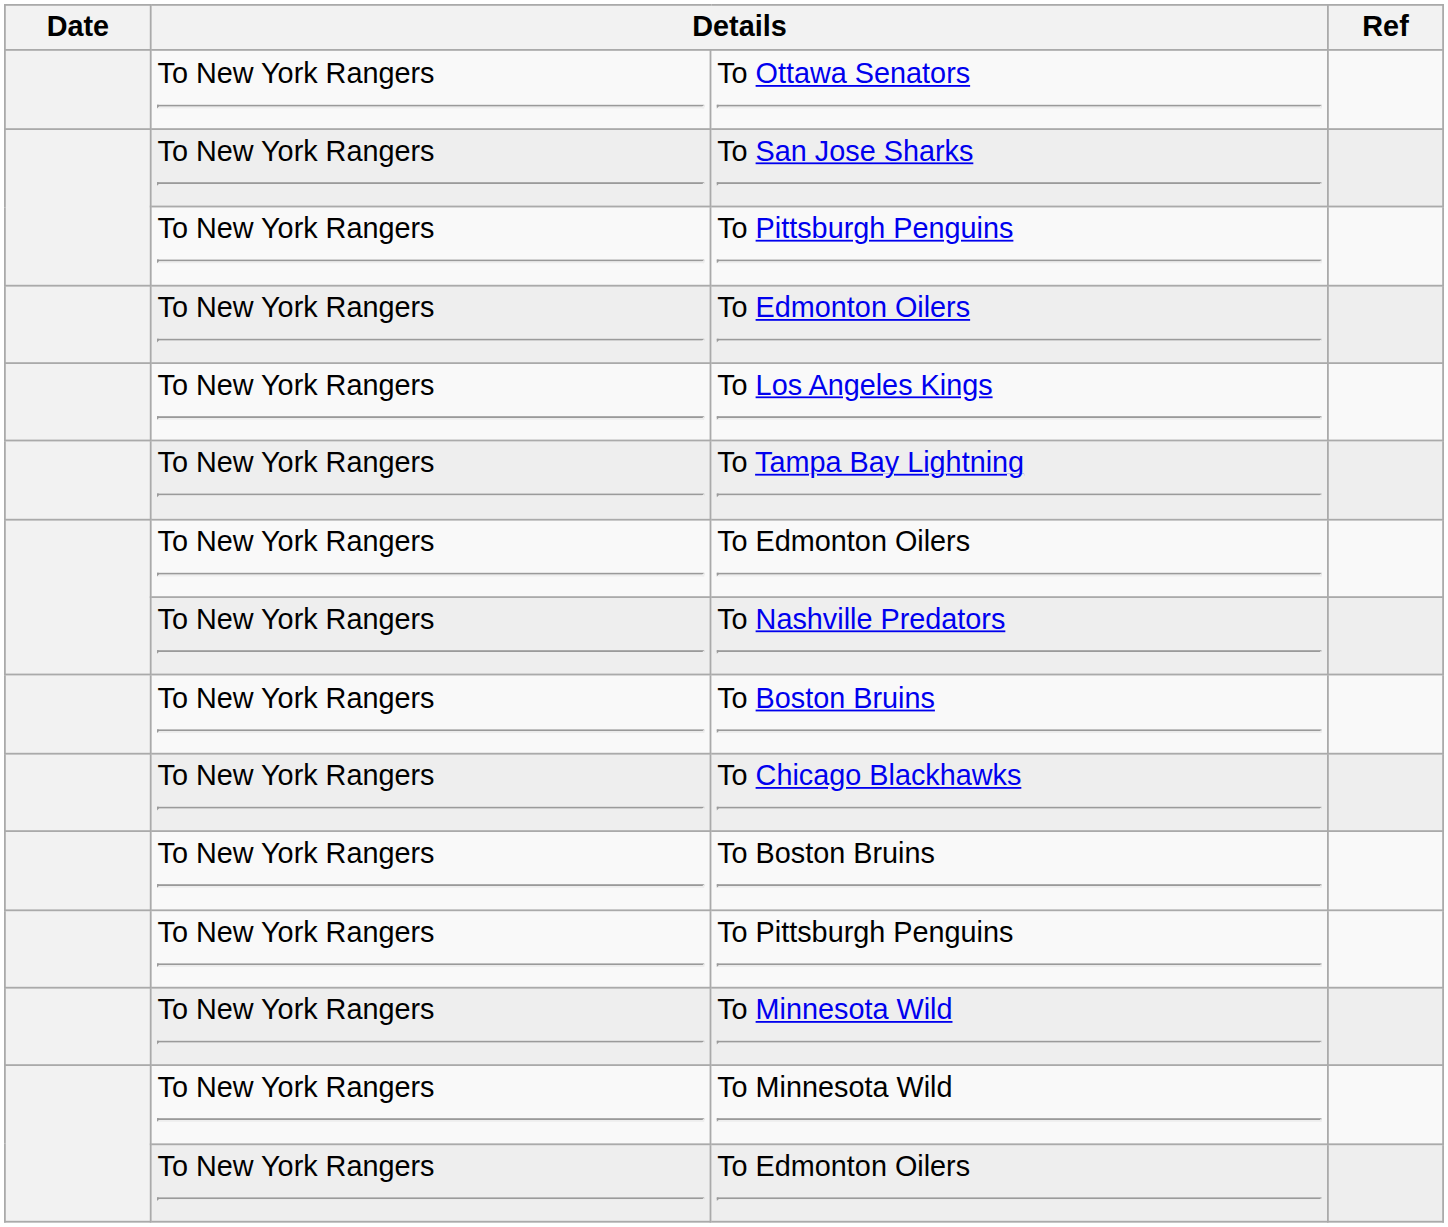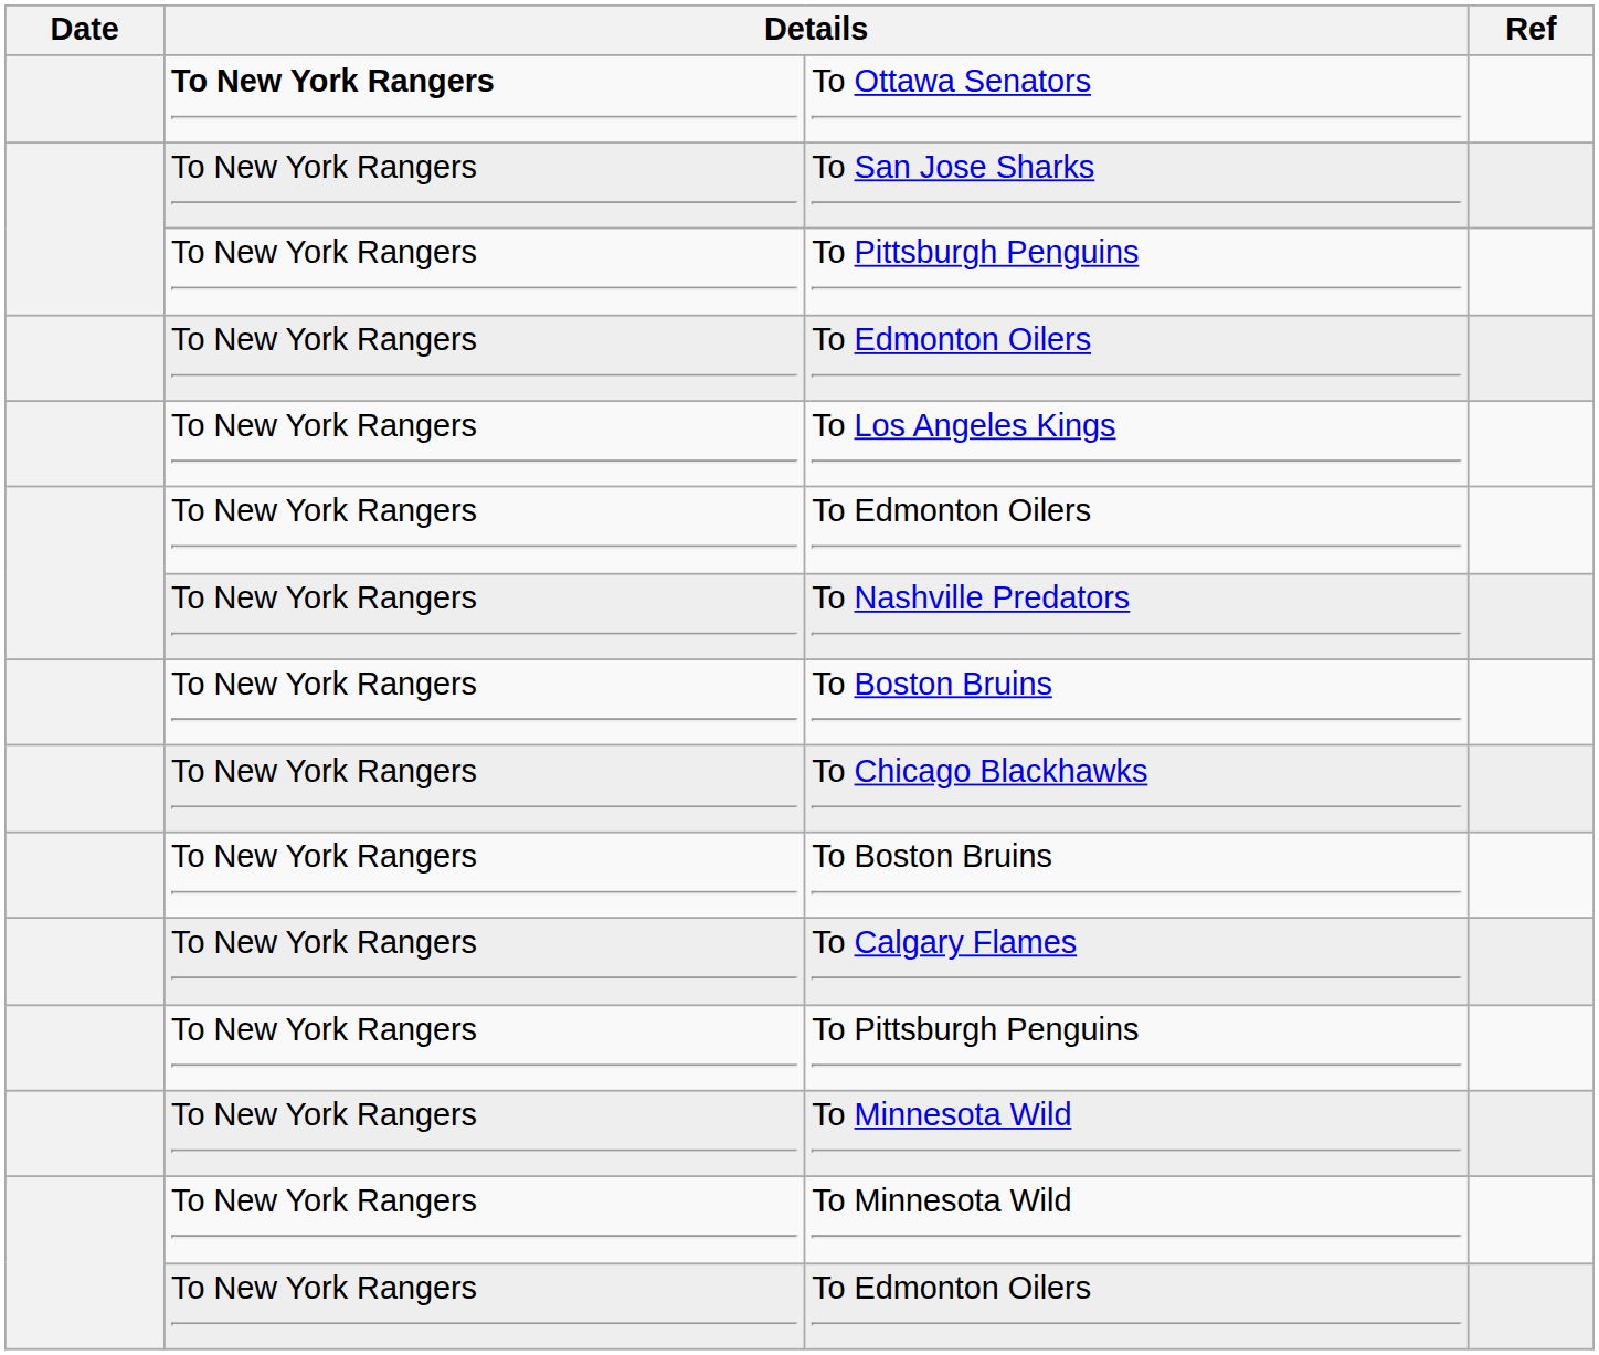To Ottawa Senators | column 2: normal -> bold
- row: To New York Rangers | To Tampa Bay Lightning
+ row: To New York Rangers | To Calgary Flames
